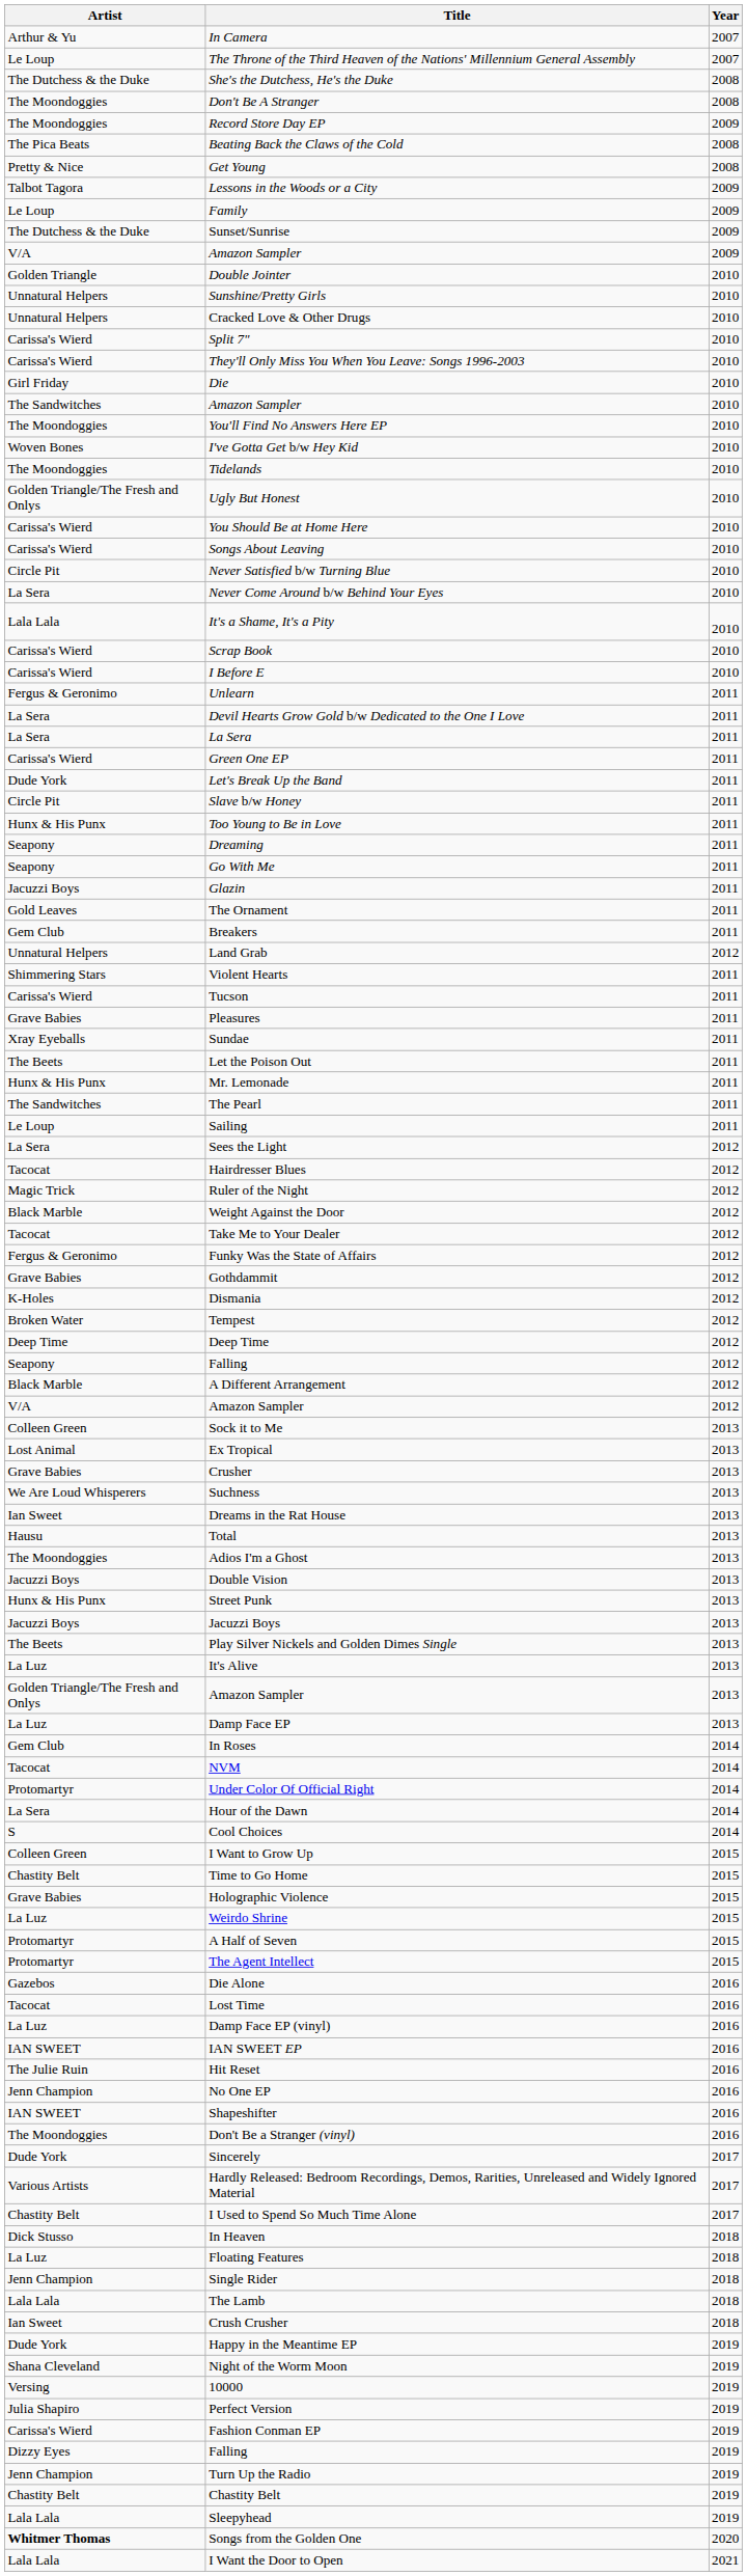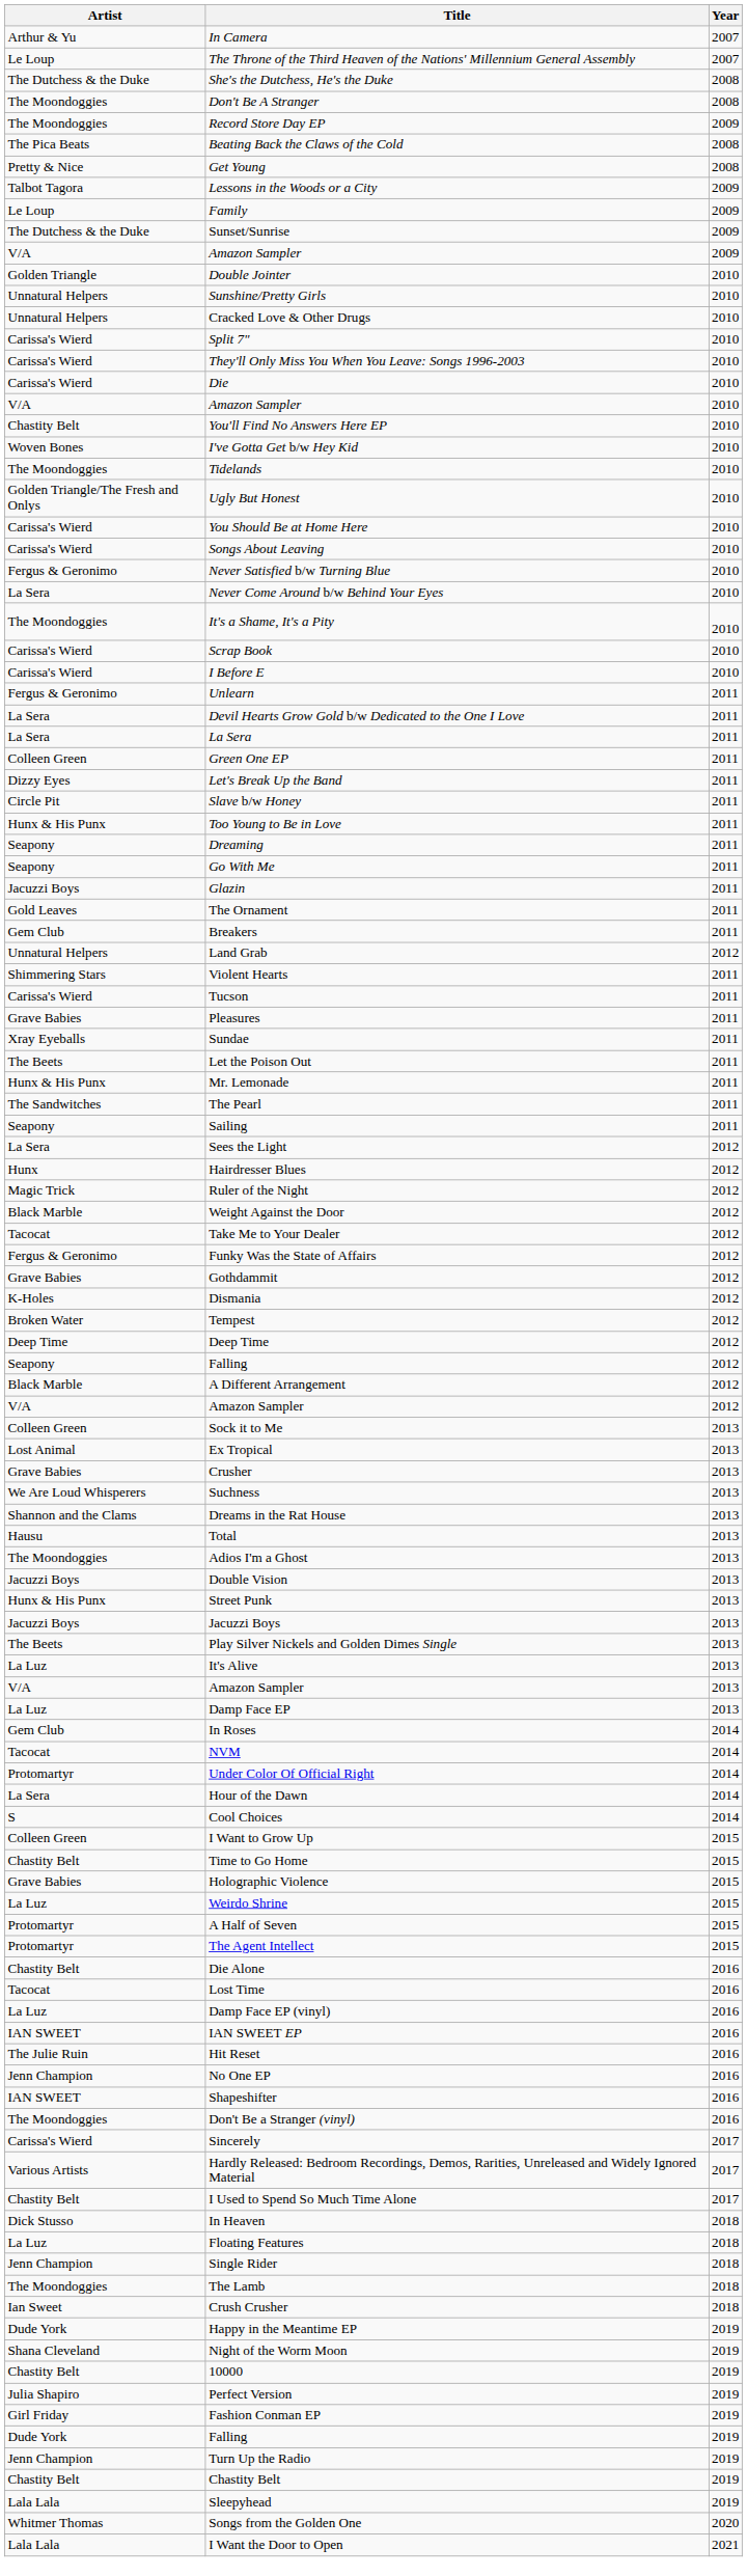Die | Artist: Girl Friday -> Carissa's Wierd
Amazon Sampler / 2010 | Artist: The Sandwitches -> V/A
You'll Find No Answers Here EP | Artist: The Moondoggies -> Chastity Belt
Never Satisfied b/w Turning Blue | Artist: Circle Pit -> Fergus & Geronimo
It's a Shame, It's a Pity | Artist: Lala Lala -> The Moondoggies
Green One EP | Artist: Carissa's Wierd -> Colleen Green
Let's Break Up the Band | Artist: Dude York -> Dizzy Eyes
Sailing | Artist: Le Loup -> Seapony
Hairdresser Blues | Artist: Tacocat -> Hunx
Dreams in the Rat House | Artist: Ian Sweet -> Shannon and the Clams
Amazon Sampler / 2013 | Artist: Golden Triangle/The Fresh and Onlys -> V/A
Die Alone | Artist: Gazebos -> Chastity Belt
Sincerely | Artist: Dude York -> Carissa's Wierd
The Lamb | Artist: Lala Lala -> The Moondoggies
10000 | Artist: Versing -> Chastity Belt
Fashion Conman EP | Artist: Carissa's Wierd -> Girl Friday
Falling / 2019 | Artist: Dizzy Eyes -> Dude York
Songs from the Golden One | Artist: bold -> normal
